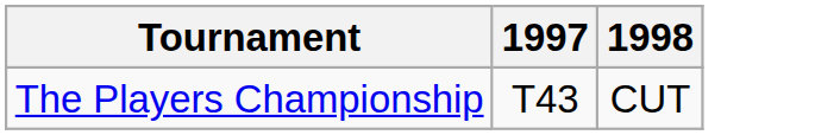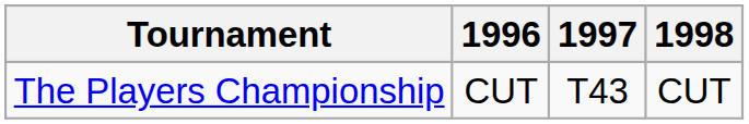+ column: 1996 | CUT
